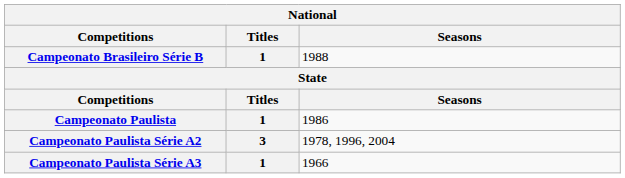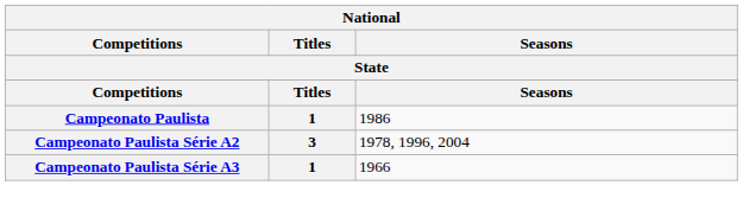- row: Campeonato Brasileiro Série B | 1 | 1988
